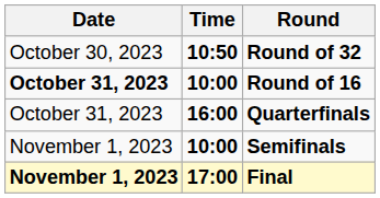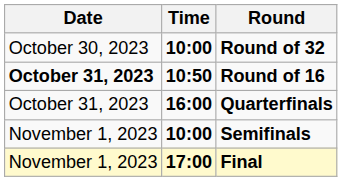Round of 32 | Time: 10:50 -> 10:00
Round of 16 | Time: 10:00 -> 10:50
Final | Date: bold -> normal
